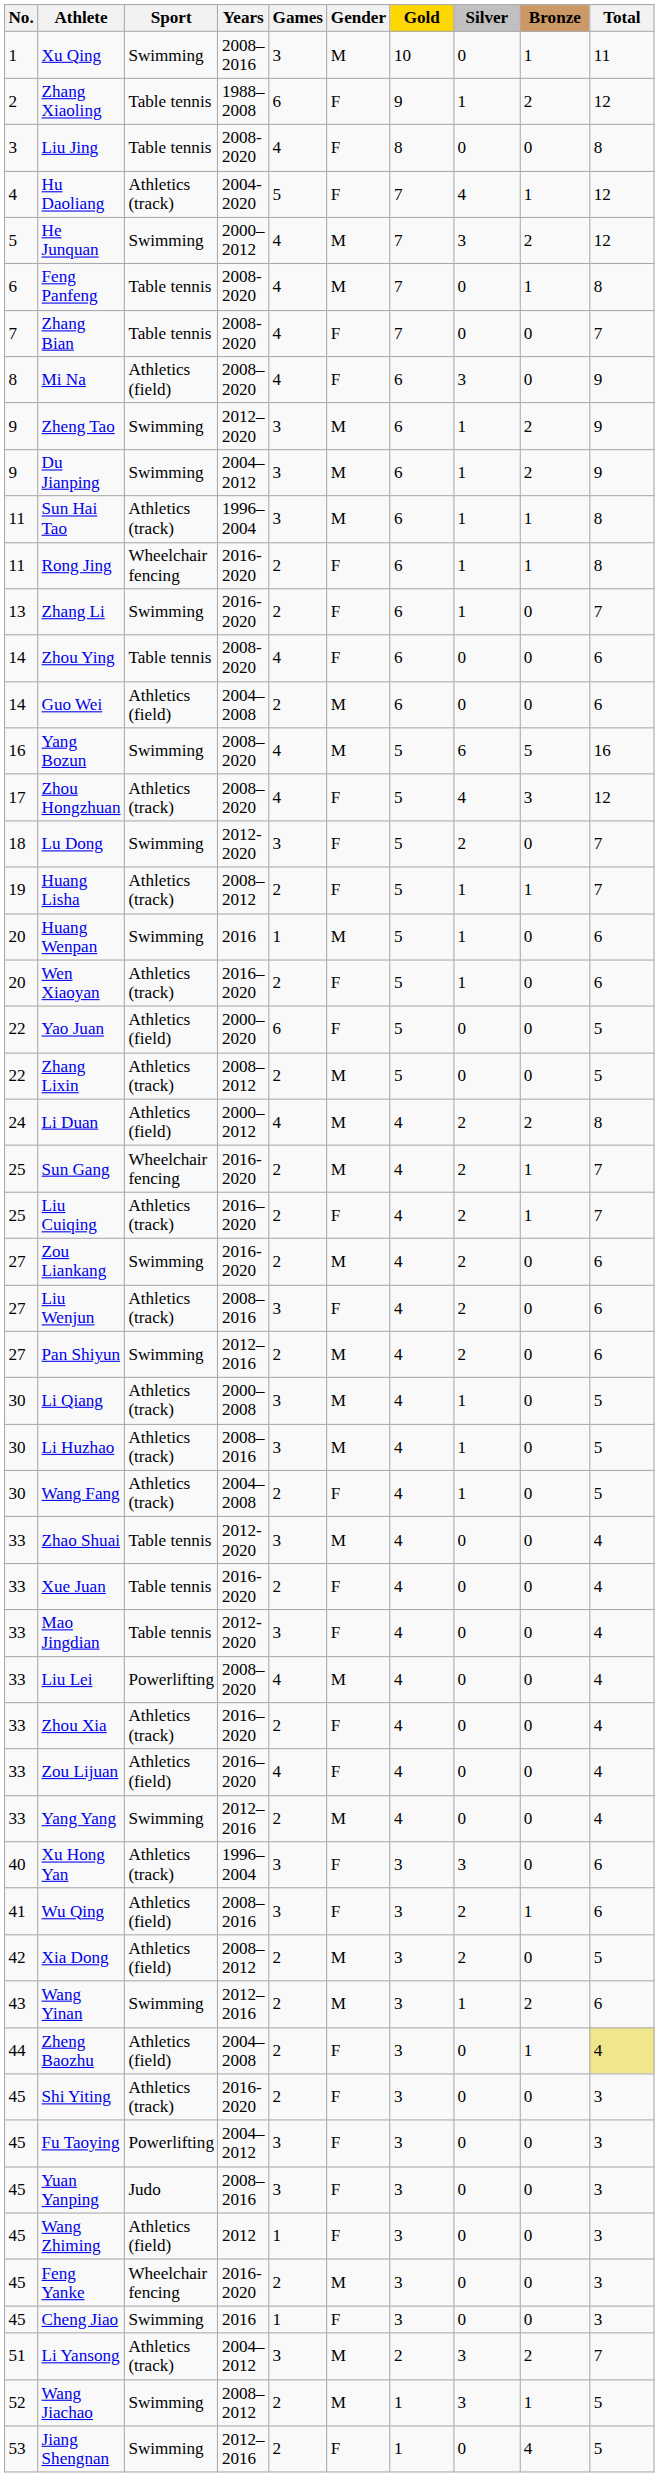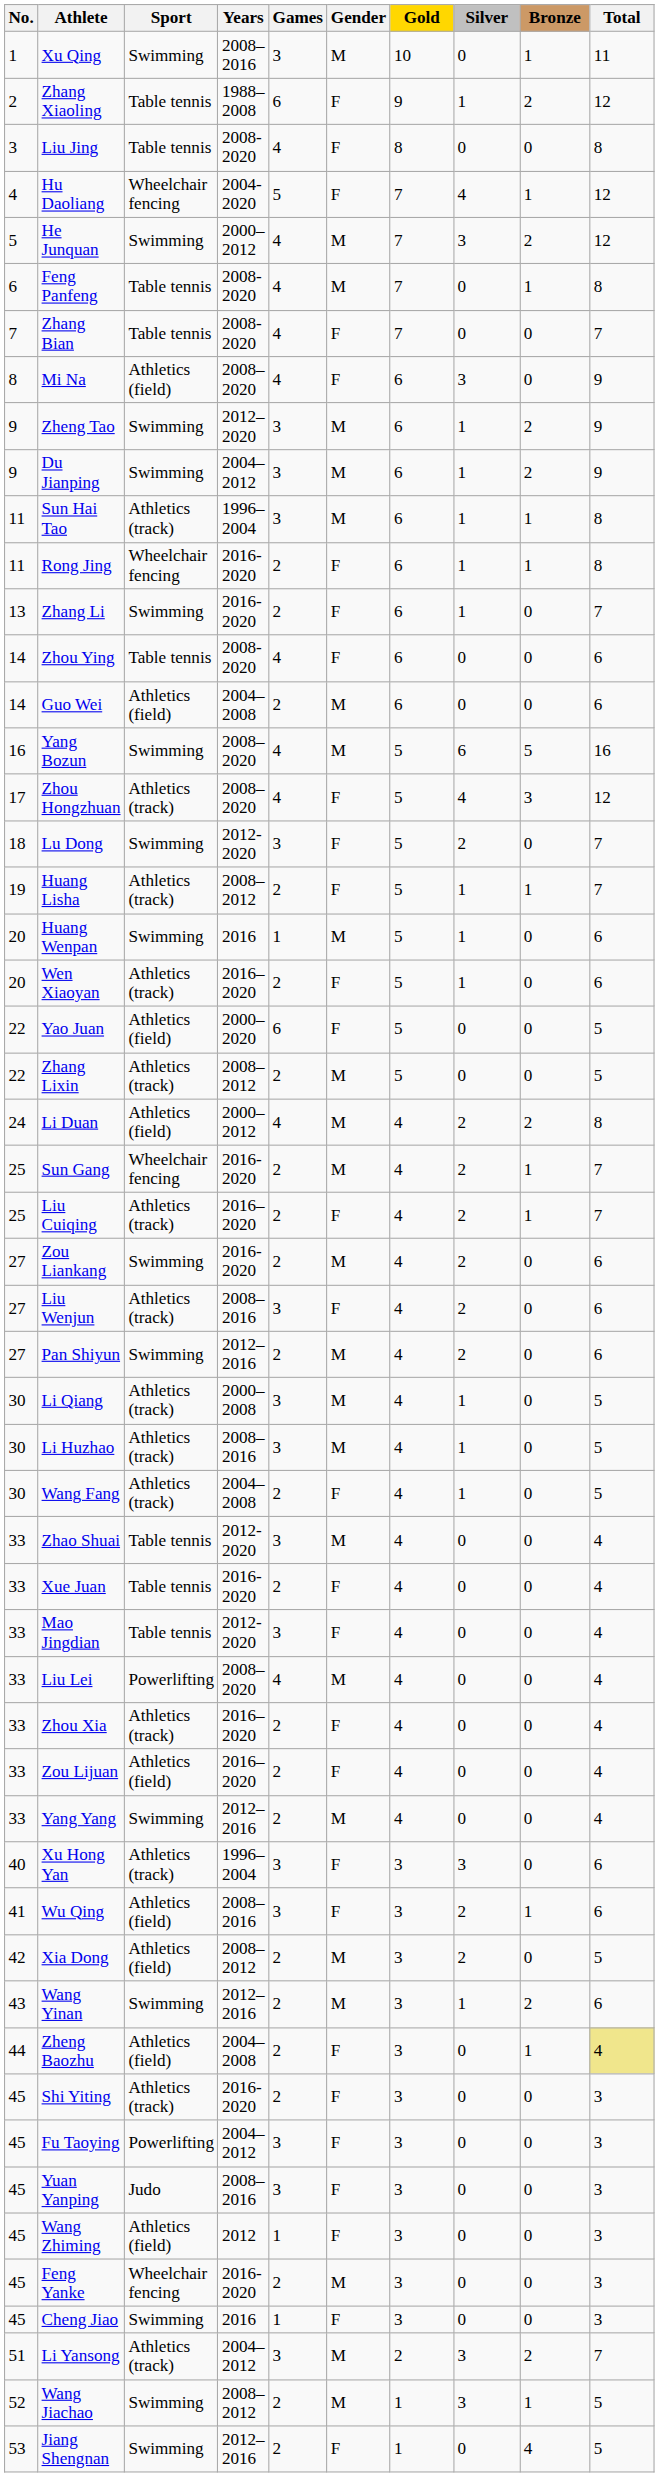Hu Daoliang | Sport: Athletics (track) -> Wheelchair fencing
Zou Lijuan | Games: 4 -> 2
